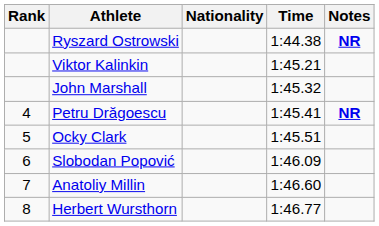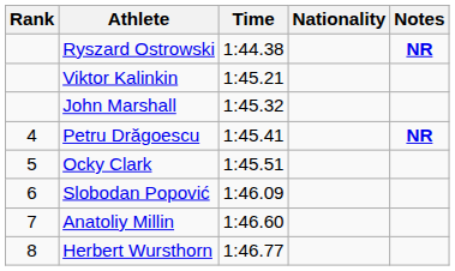columns swapped: Nationality <-> Time
